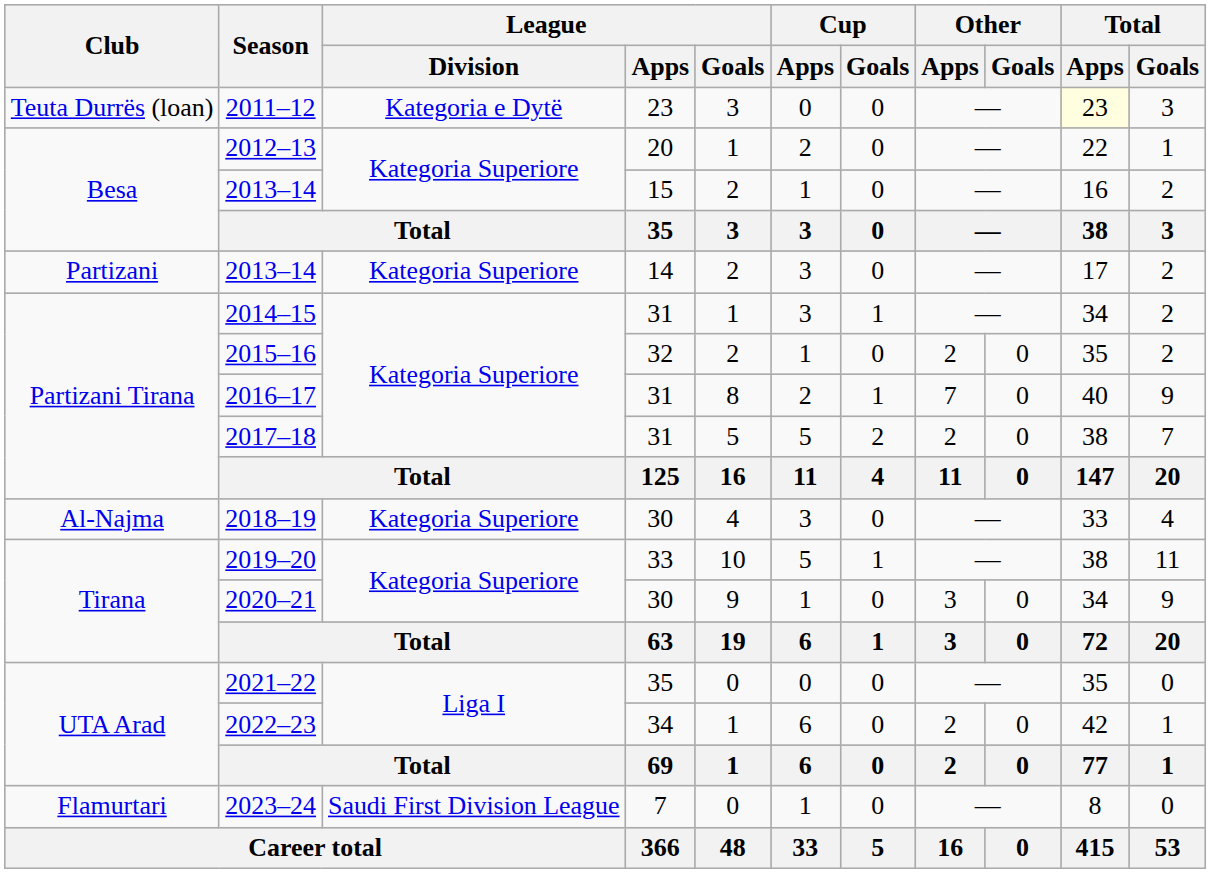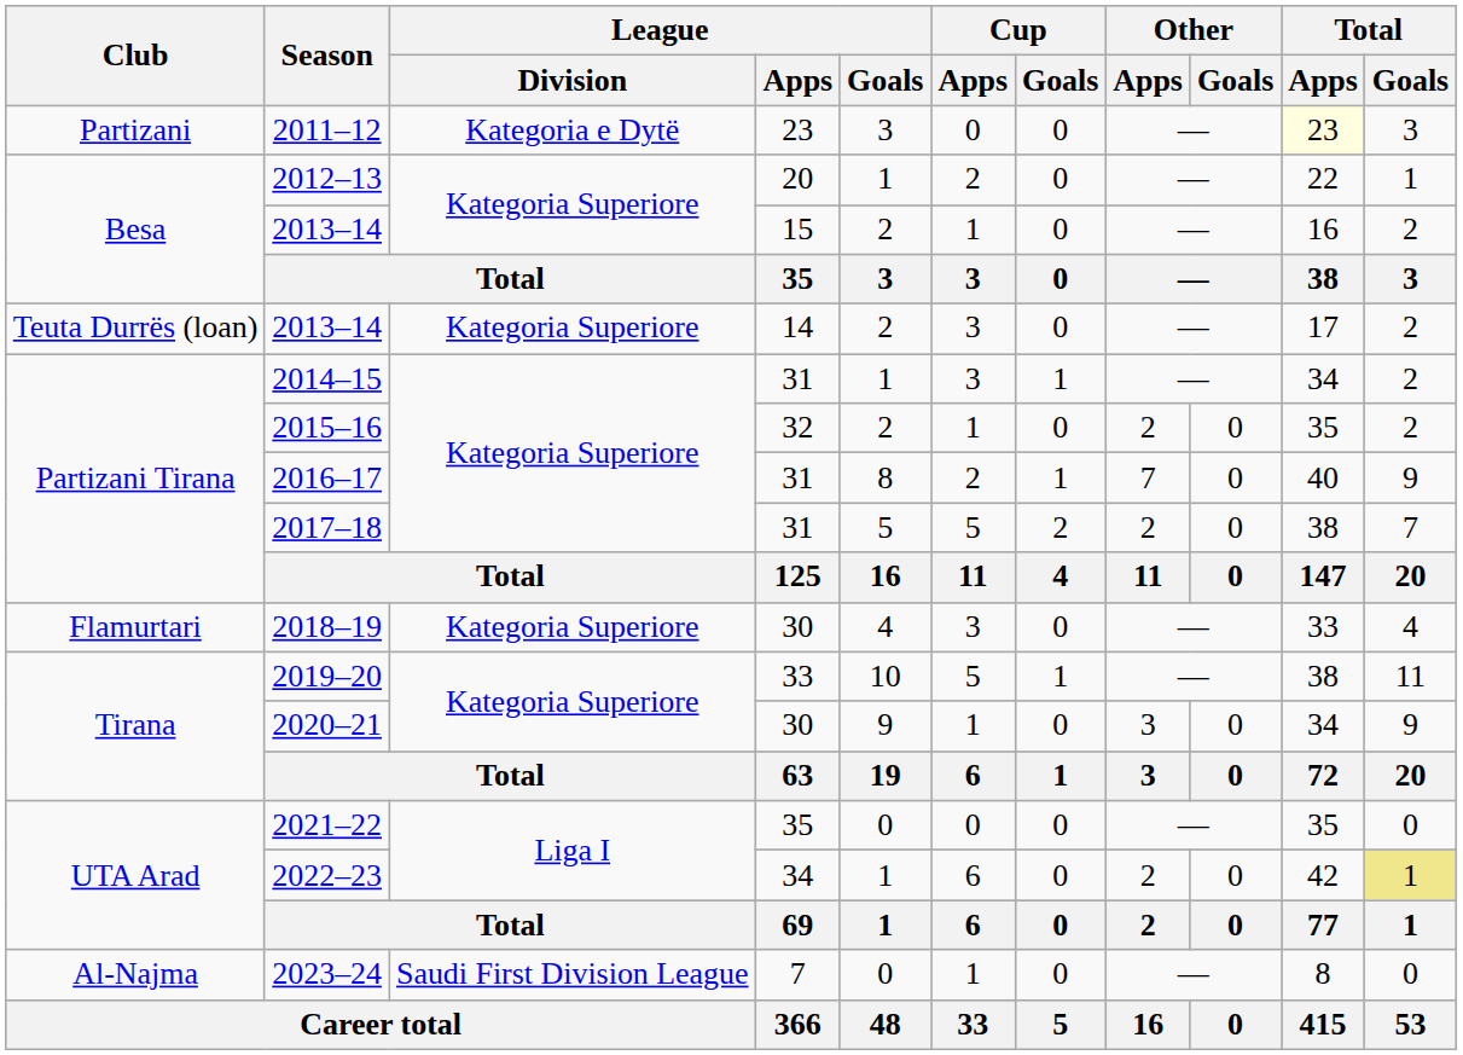2011–12 | Club: Teuta Durrës (loan) -> Partizani
2013–14 / 14 | Club: Partizani -> Teuta Durrës (loan)
2018–19 | Club: Al-Najma -> Flamurtari
2022–23 | Total / Goals: no background -> khaki background
2023–24 | Club: Flamurtari -> Al-Najma
